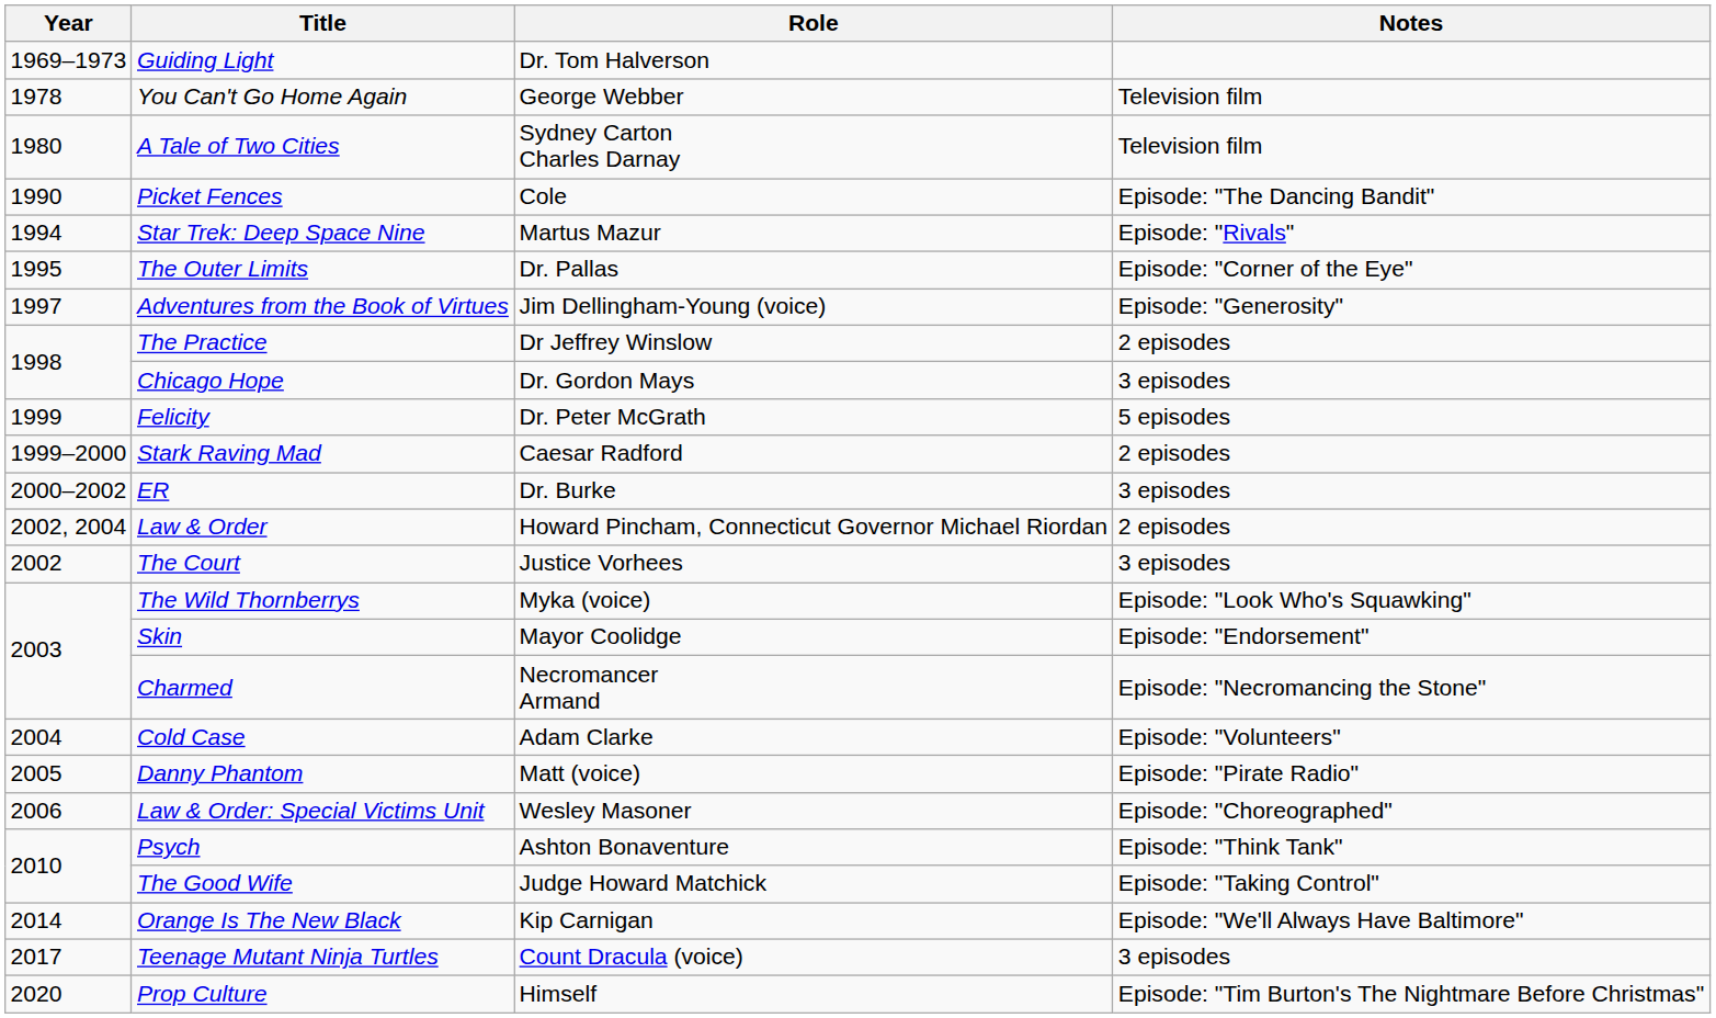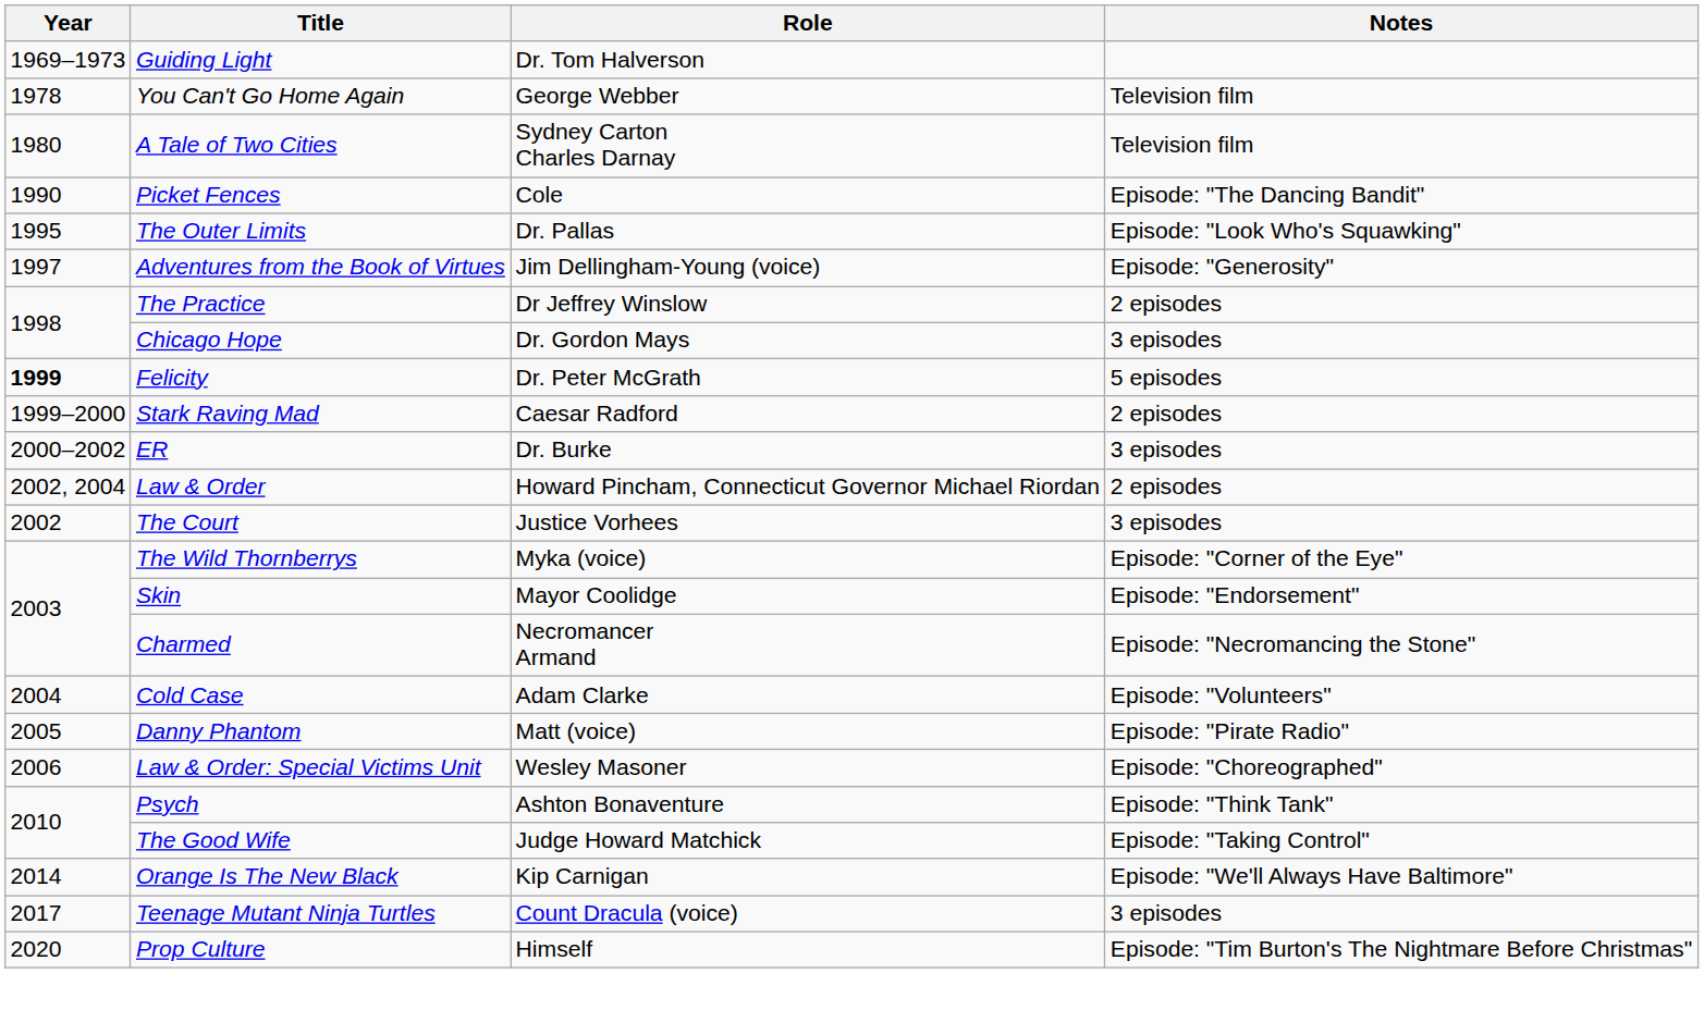- row: 1994 | Star Trek: Deep Space Nine | Martus Mazur | Episode: "Rivals"
The Outer Limits | Notes: Episode: "Corner of the Eye" -> Episode: "Look Who's Squawking"
Felicity | Year: normal -> bold
The Wild Thornberrys | Notes: Episode: "Look Who's Squawking" -> Episode: "Corner of the Eye"
